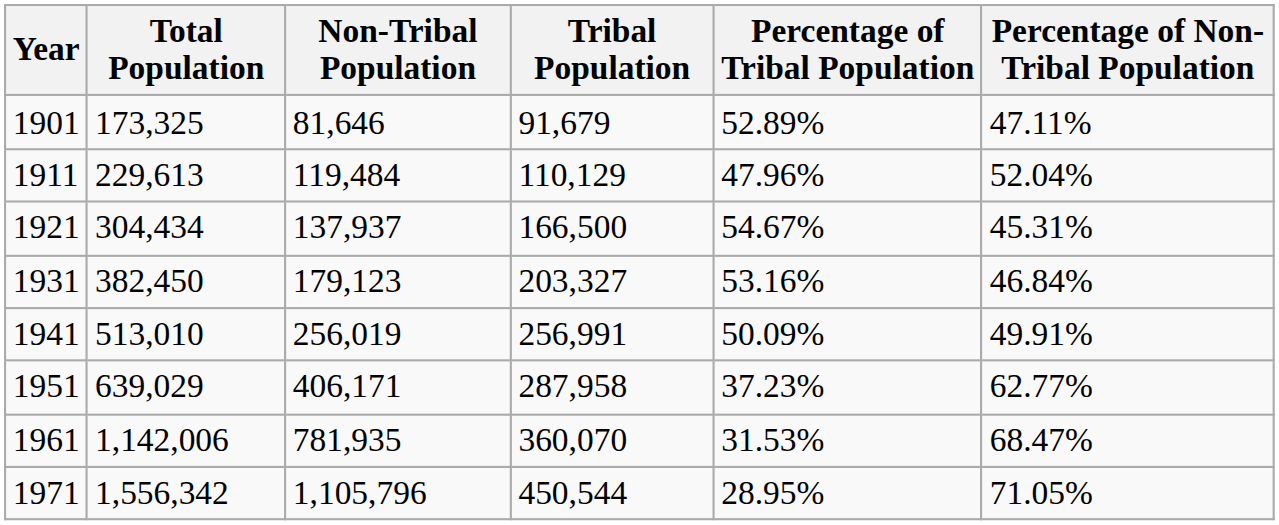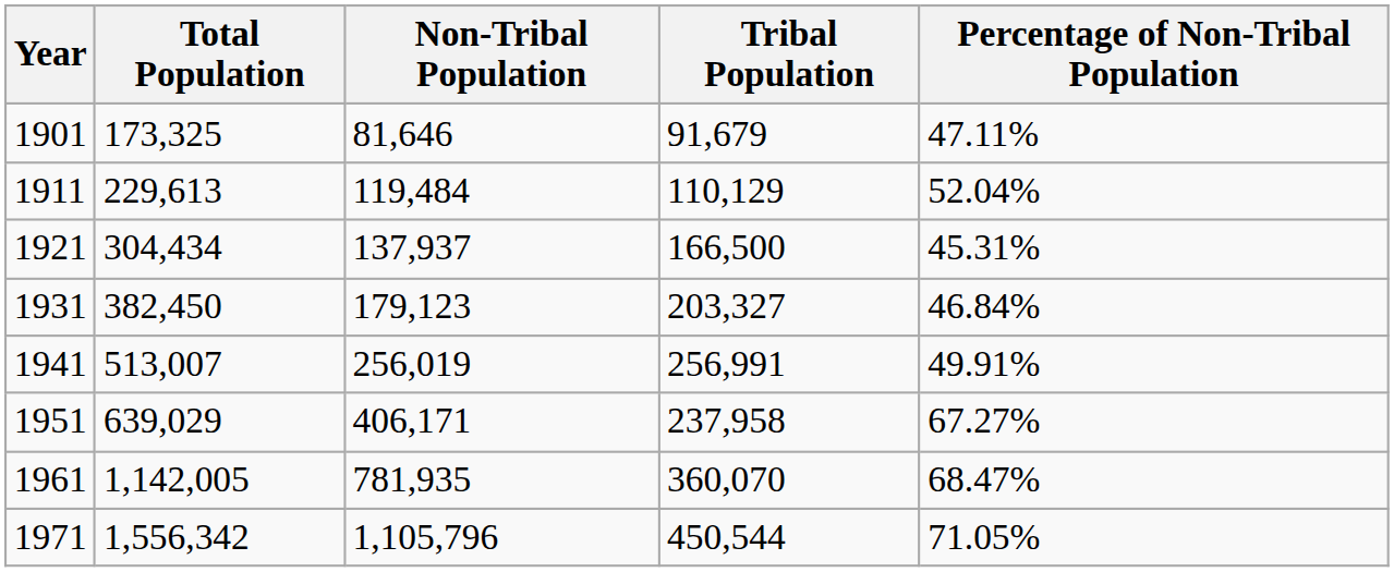- column: Percentage of Tribal Population | 52.89% | 47.96% | 54.67% | 53.16% | 50.09% | 37.23% | 31.53% | 28.95%
1941 | Total Population: 513,010 -> 513,007
1951 | Tribal Population: 287,958 -> 237,958
1951 | Percentage of Non-Tribal Population: 62.77% -> 67.27%
1961 | Total Population: 1,142,006 -> 1,142,005
